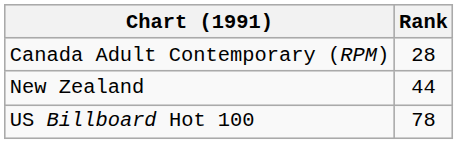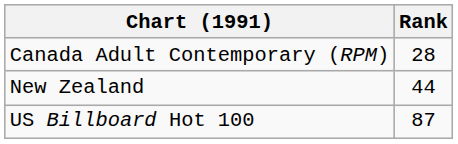US Billboard Hot 100 | Rank: 78 -> 87
